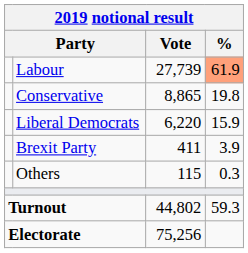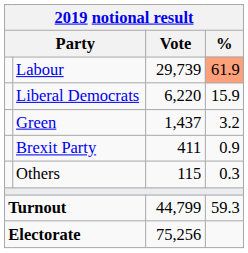Labour | Vote: 27,739 -> 29,739
- row: Conservative | 8,865 | 19.8
+ row: Green | 1,437 | 3.2
Brexit Party | %: 3.9 -> 0.9
Turnout | Vote: 44,802 -> 44,799
